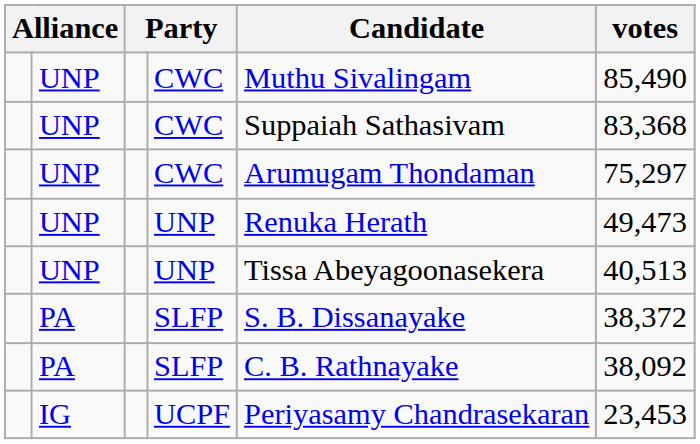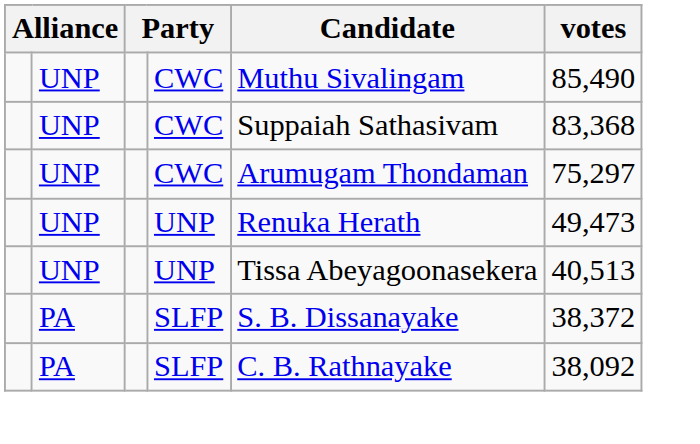- row: IG | UCPF | Periyasamy Chandrasekaran | 23,453
